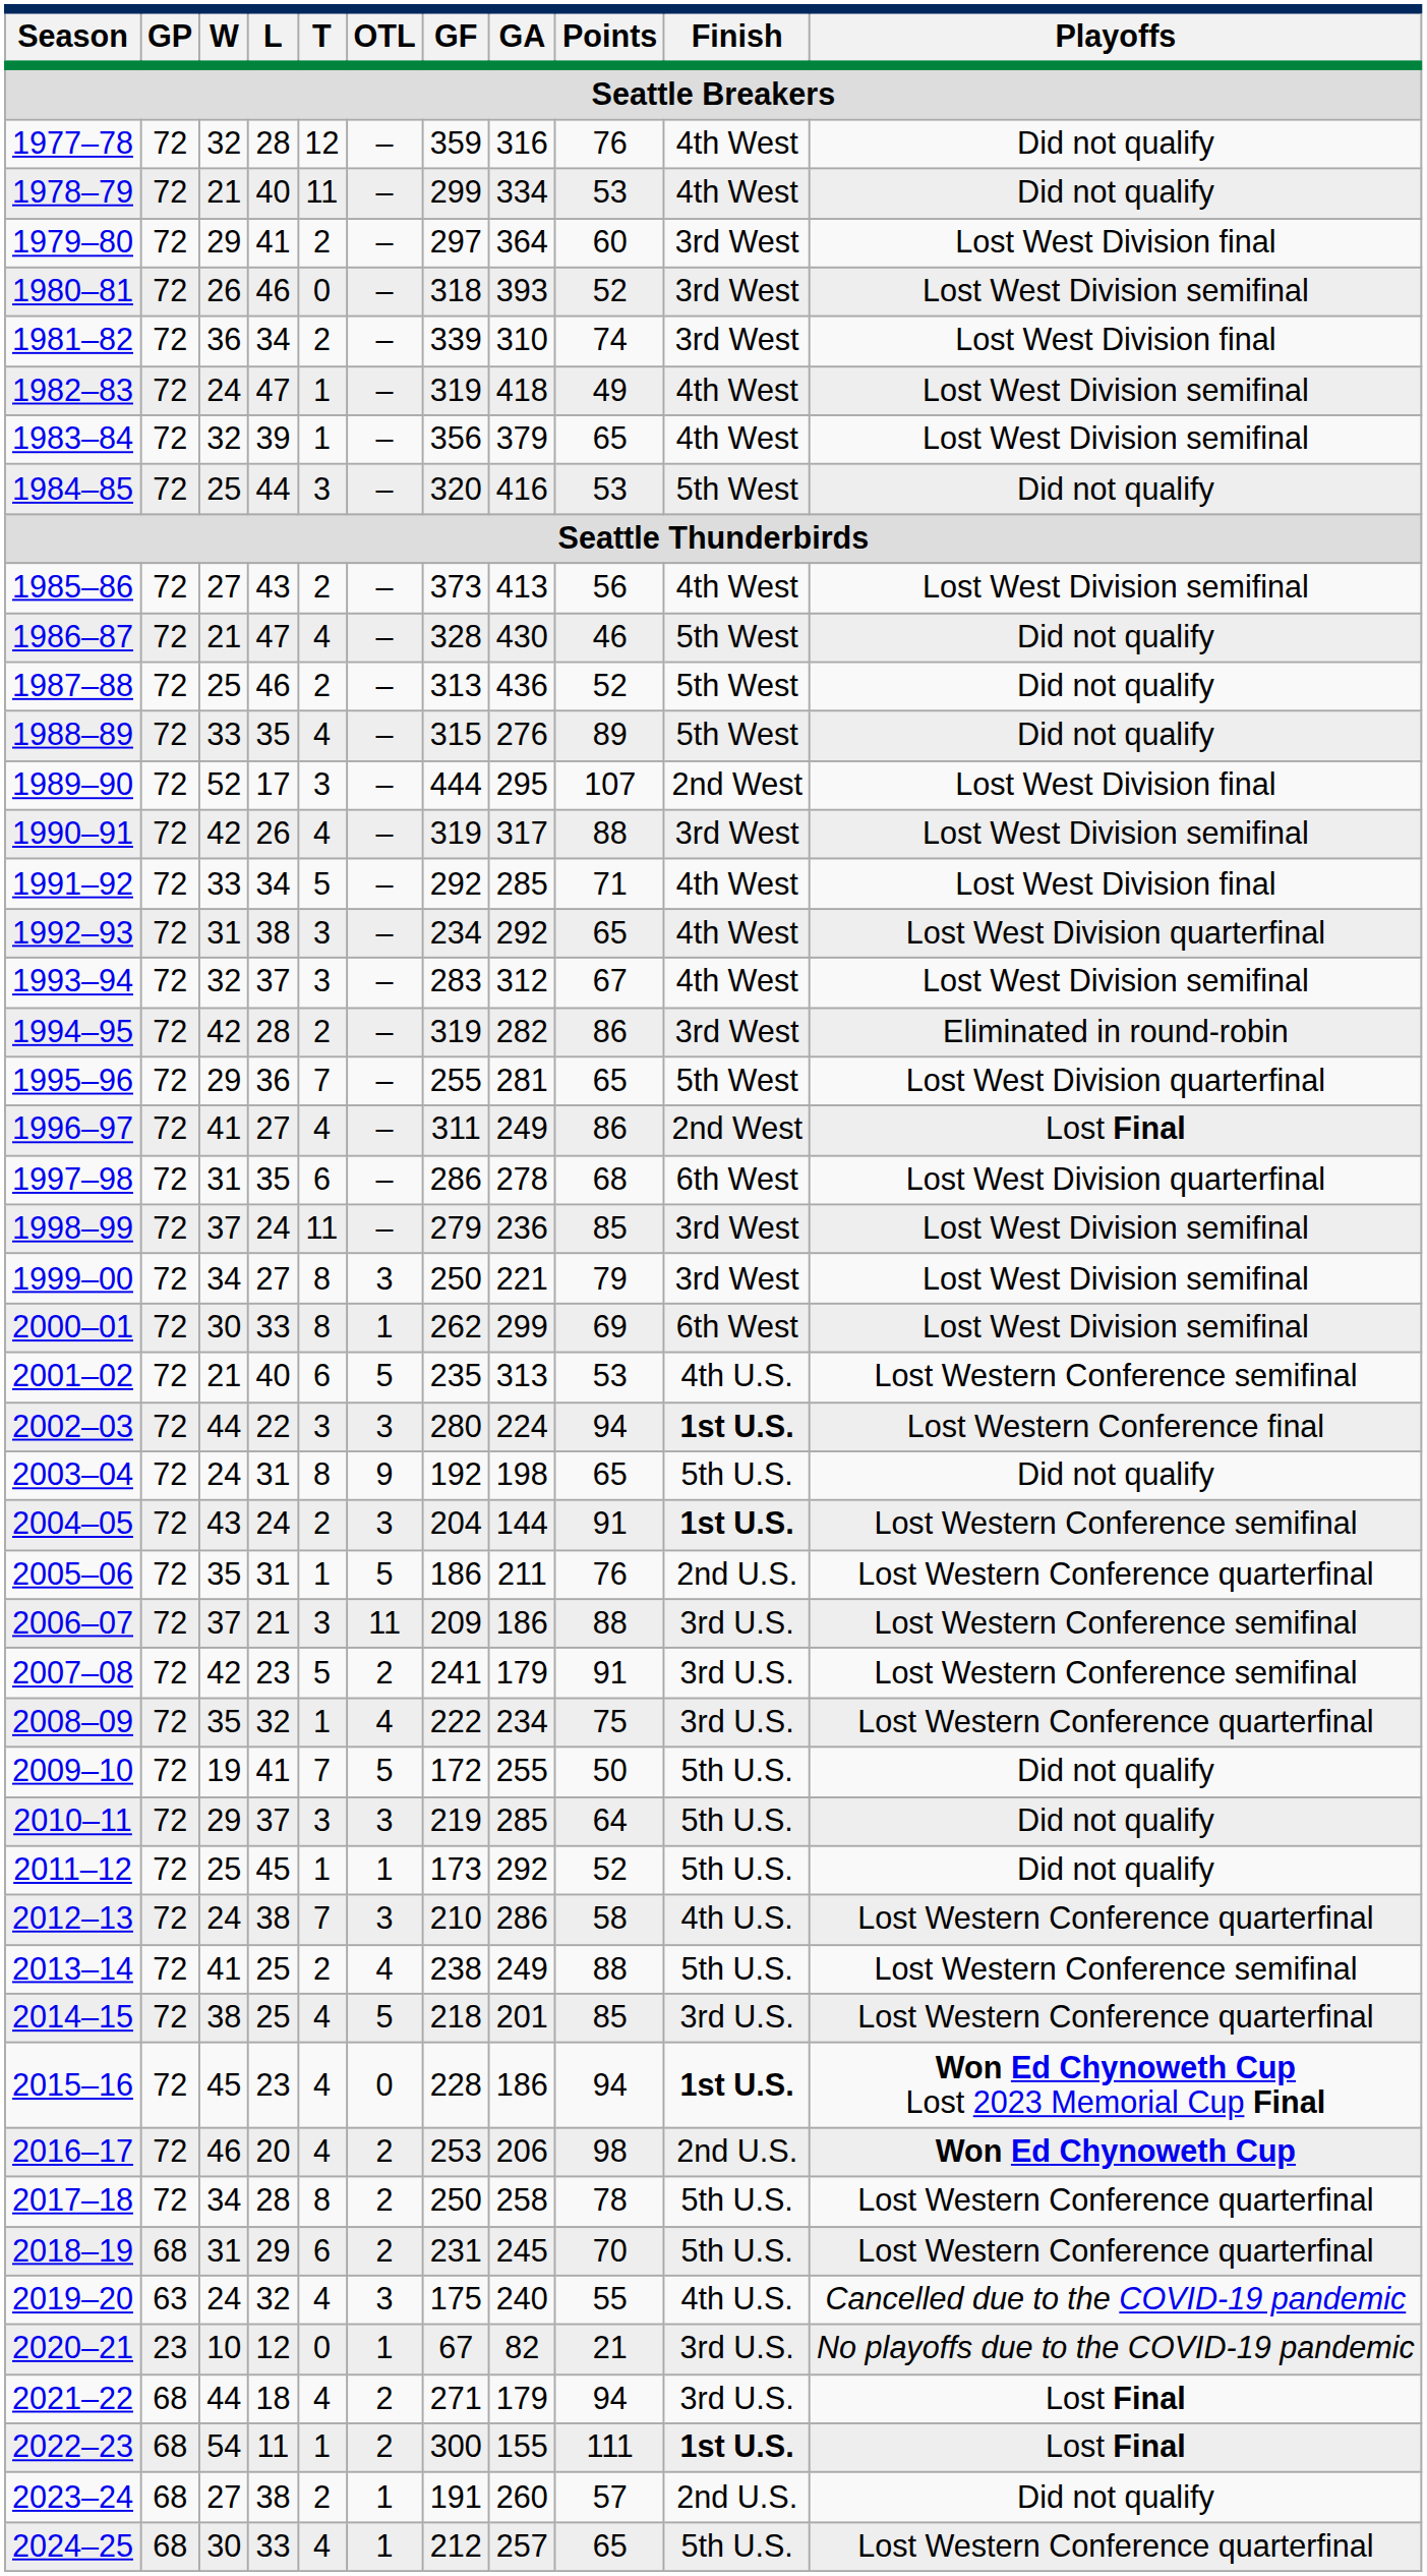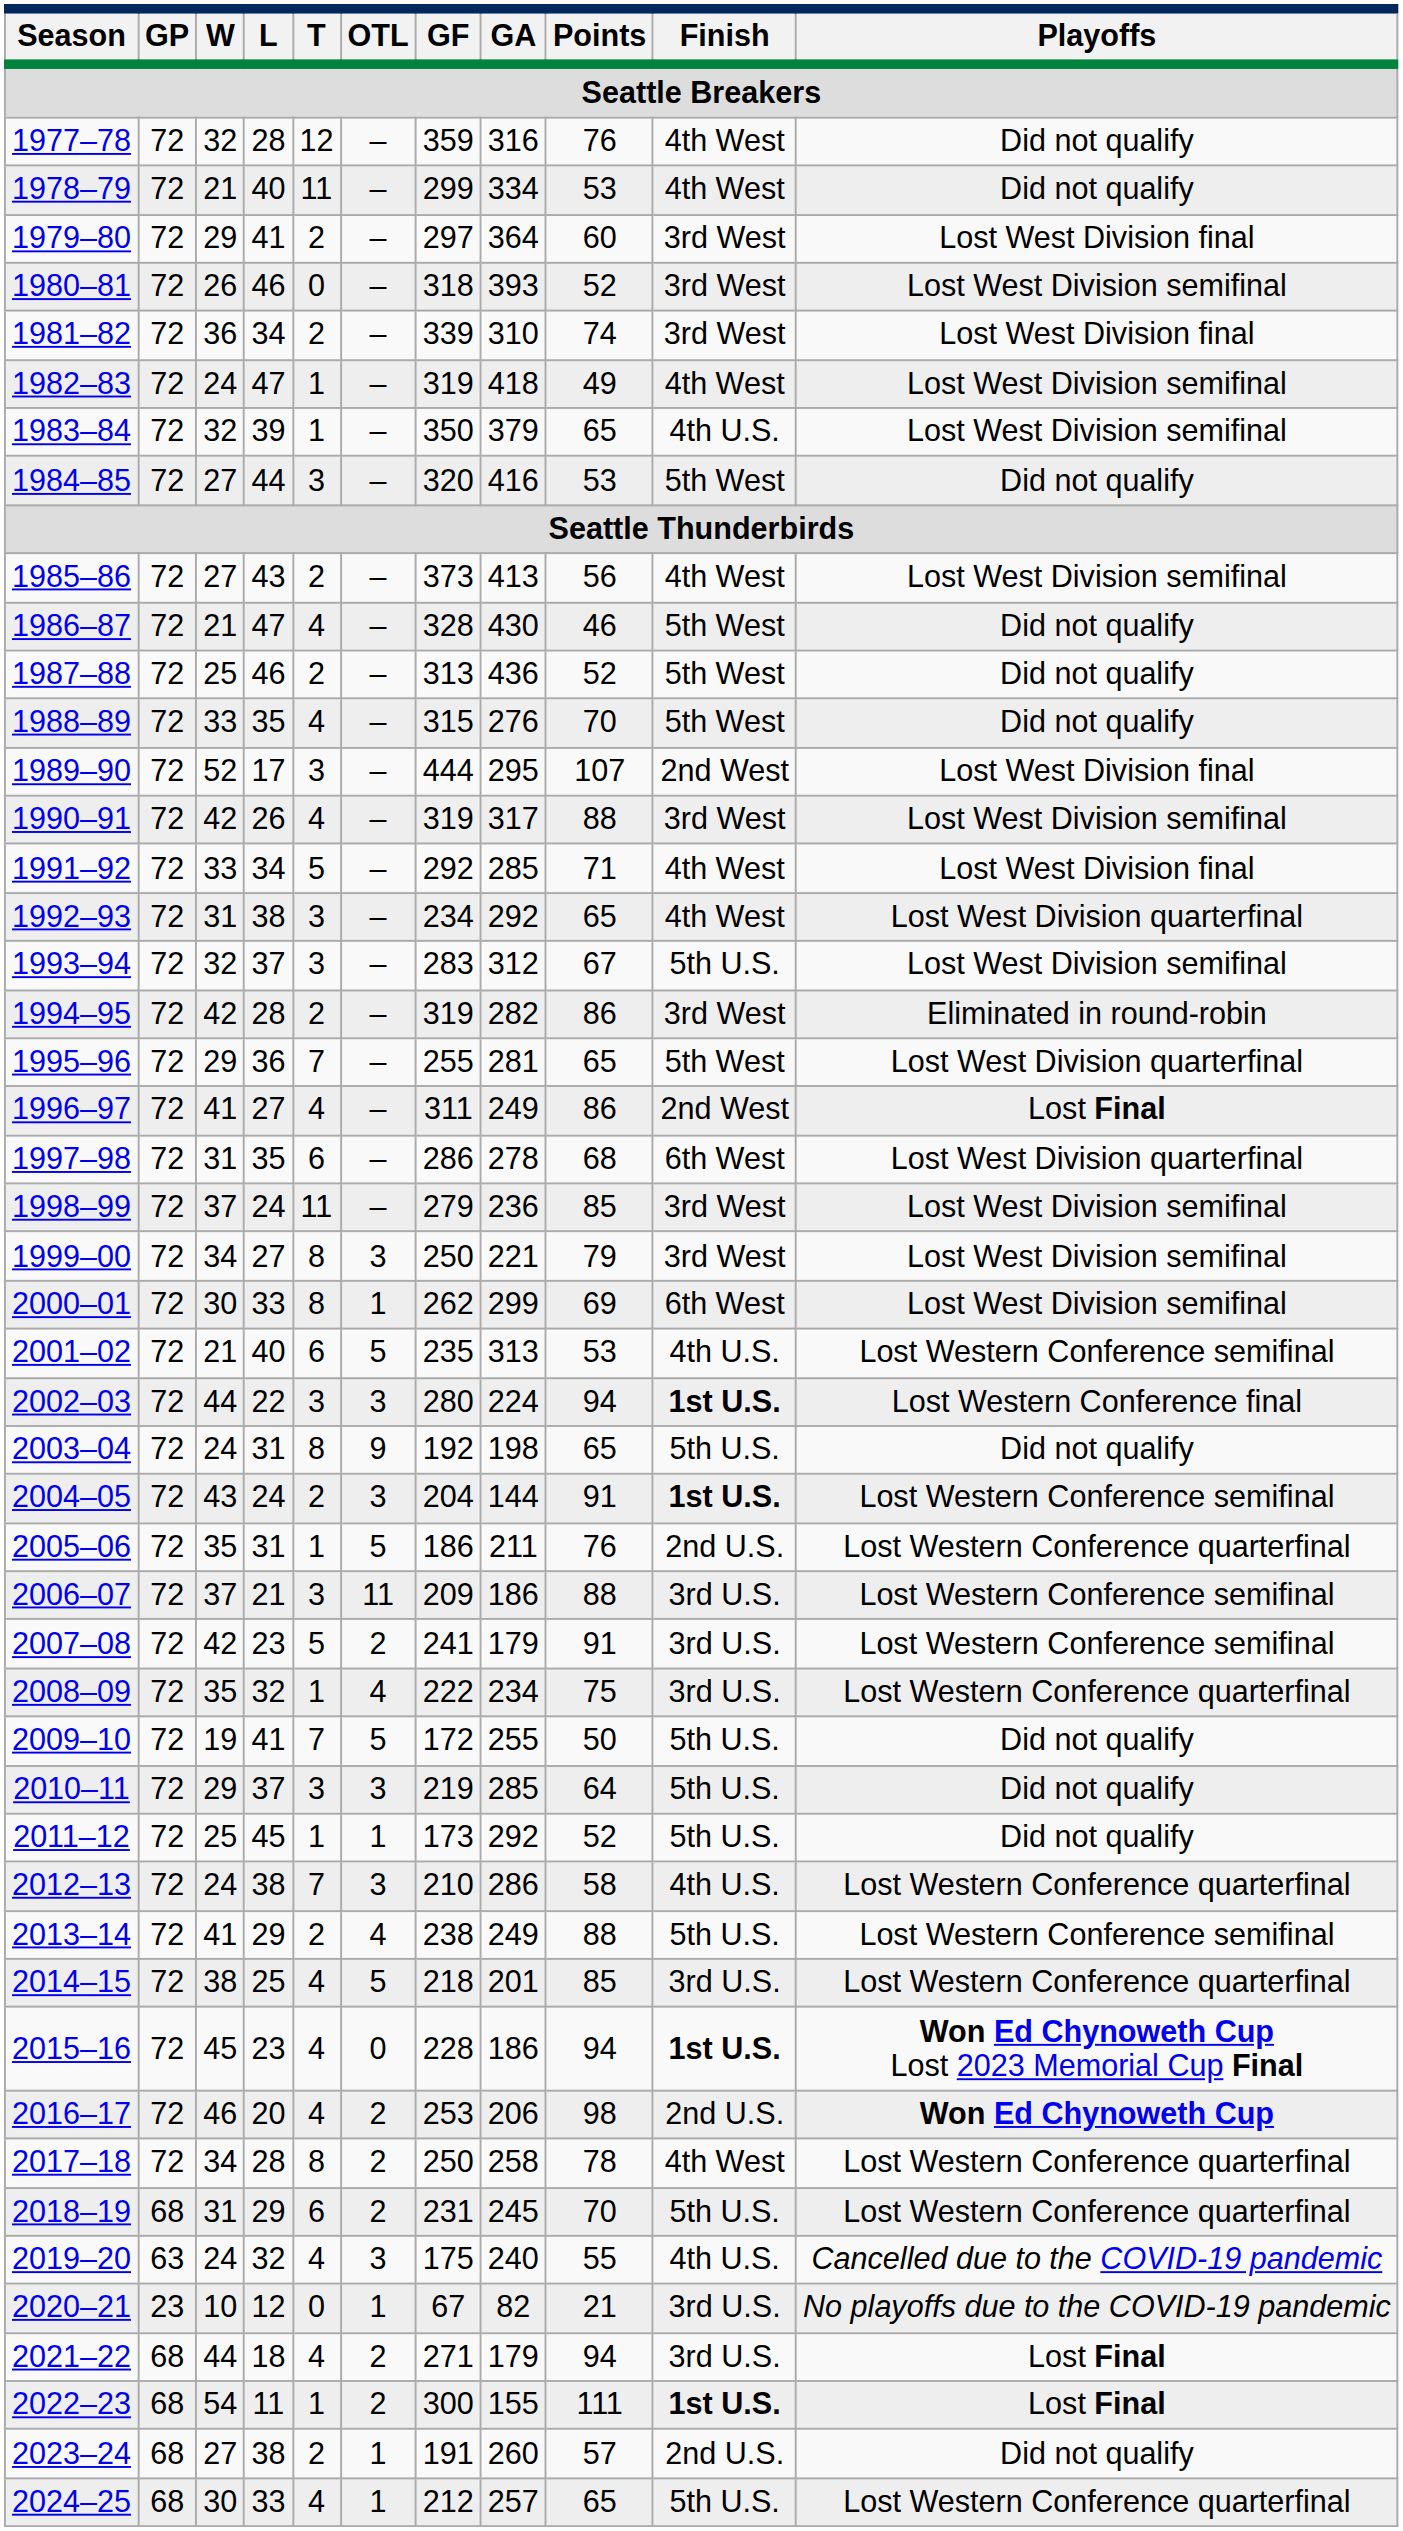1983–84 | GF: 356 -> 350
1983–84 | Finish: 4th West -> 4th U.S.
1984–85 | W: 25 -> 27
1988–89 | Points: 89 -> 70
1993–94 | Finish: 4th West -> 5th U.S.
2013–14 | L: 25 -> 29
2017–18 | Finish: 5th U.S. -> 4th West
